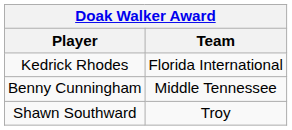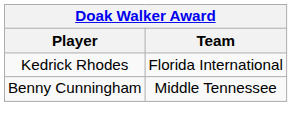- row: Shawn Southward | Troy
